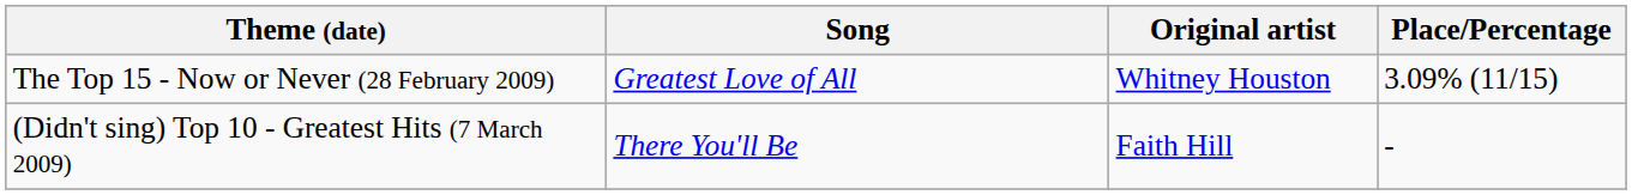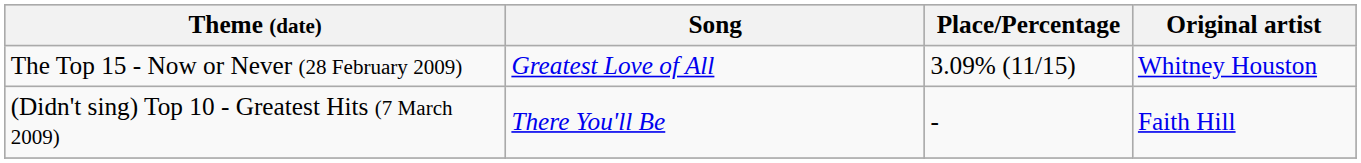columns swapped: Original artist <-> Place/Percentage
